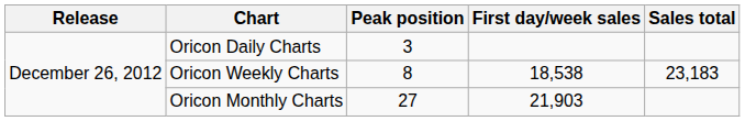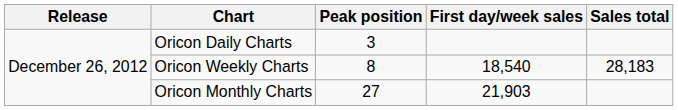Oricon Weekly Charts | First day/week sales: 18,538 -> 18,540
Oricon Weekly Charts | Sales total: 23,183 -> 28,183
